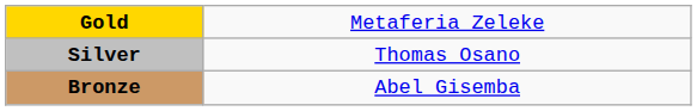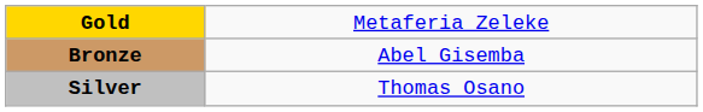rows swapped: Silver <-> Bronze
